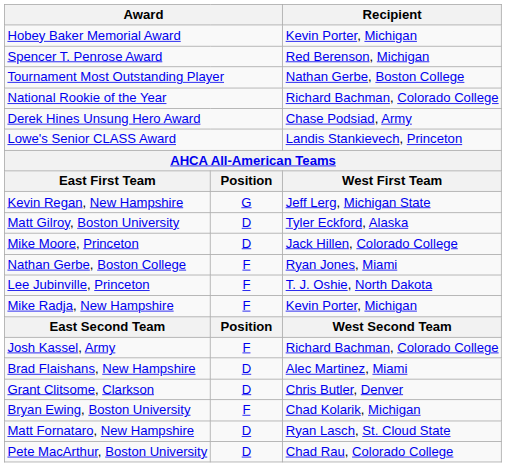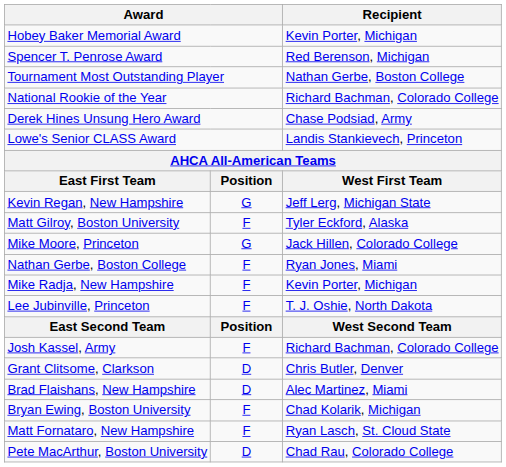Matt Gilroy, Boston University | column 2: D -> F
Mike Moore, Princeton | column 2: D -> G
rows swapped: Lee Jubinville, Princeton <-> Mike Radja, New Hampshire
rows swapped: Grant Clitsome, Clarkson <-> Brad Flaishans, New Hampshire
Matt Fornataro, New Hampshire | column 2: D -> F
